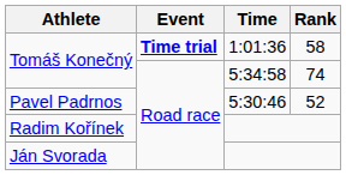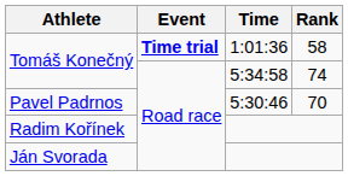Pavel Padrnos | Rank: 52 -> 70
